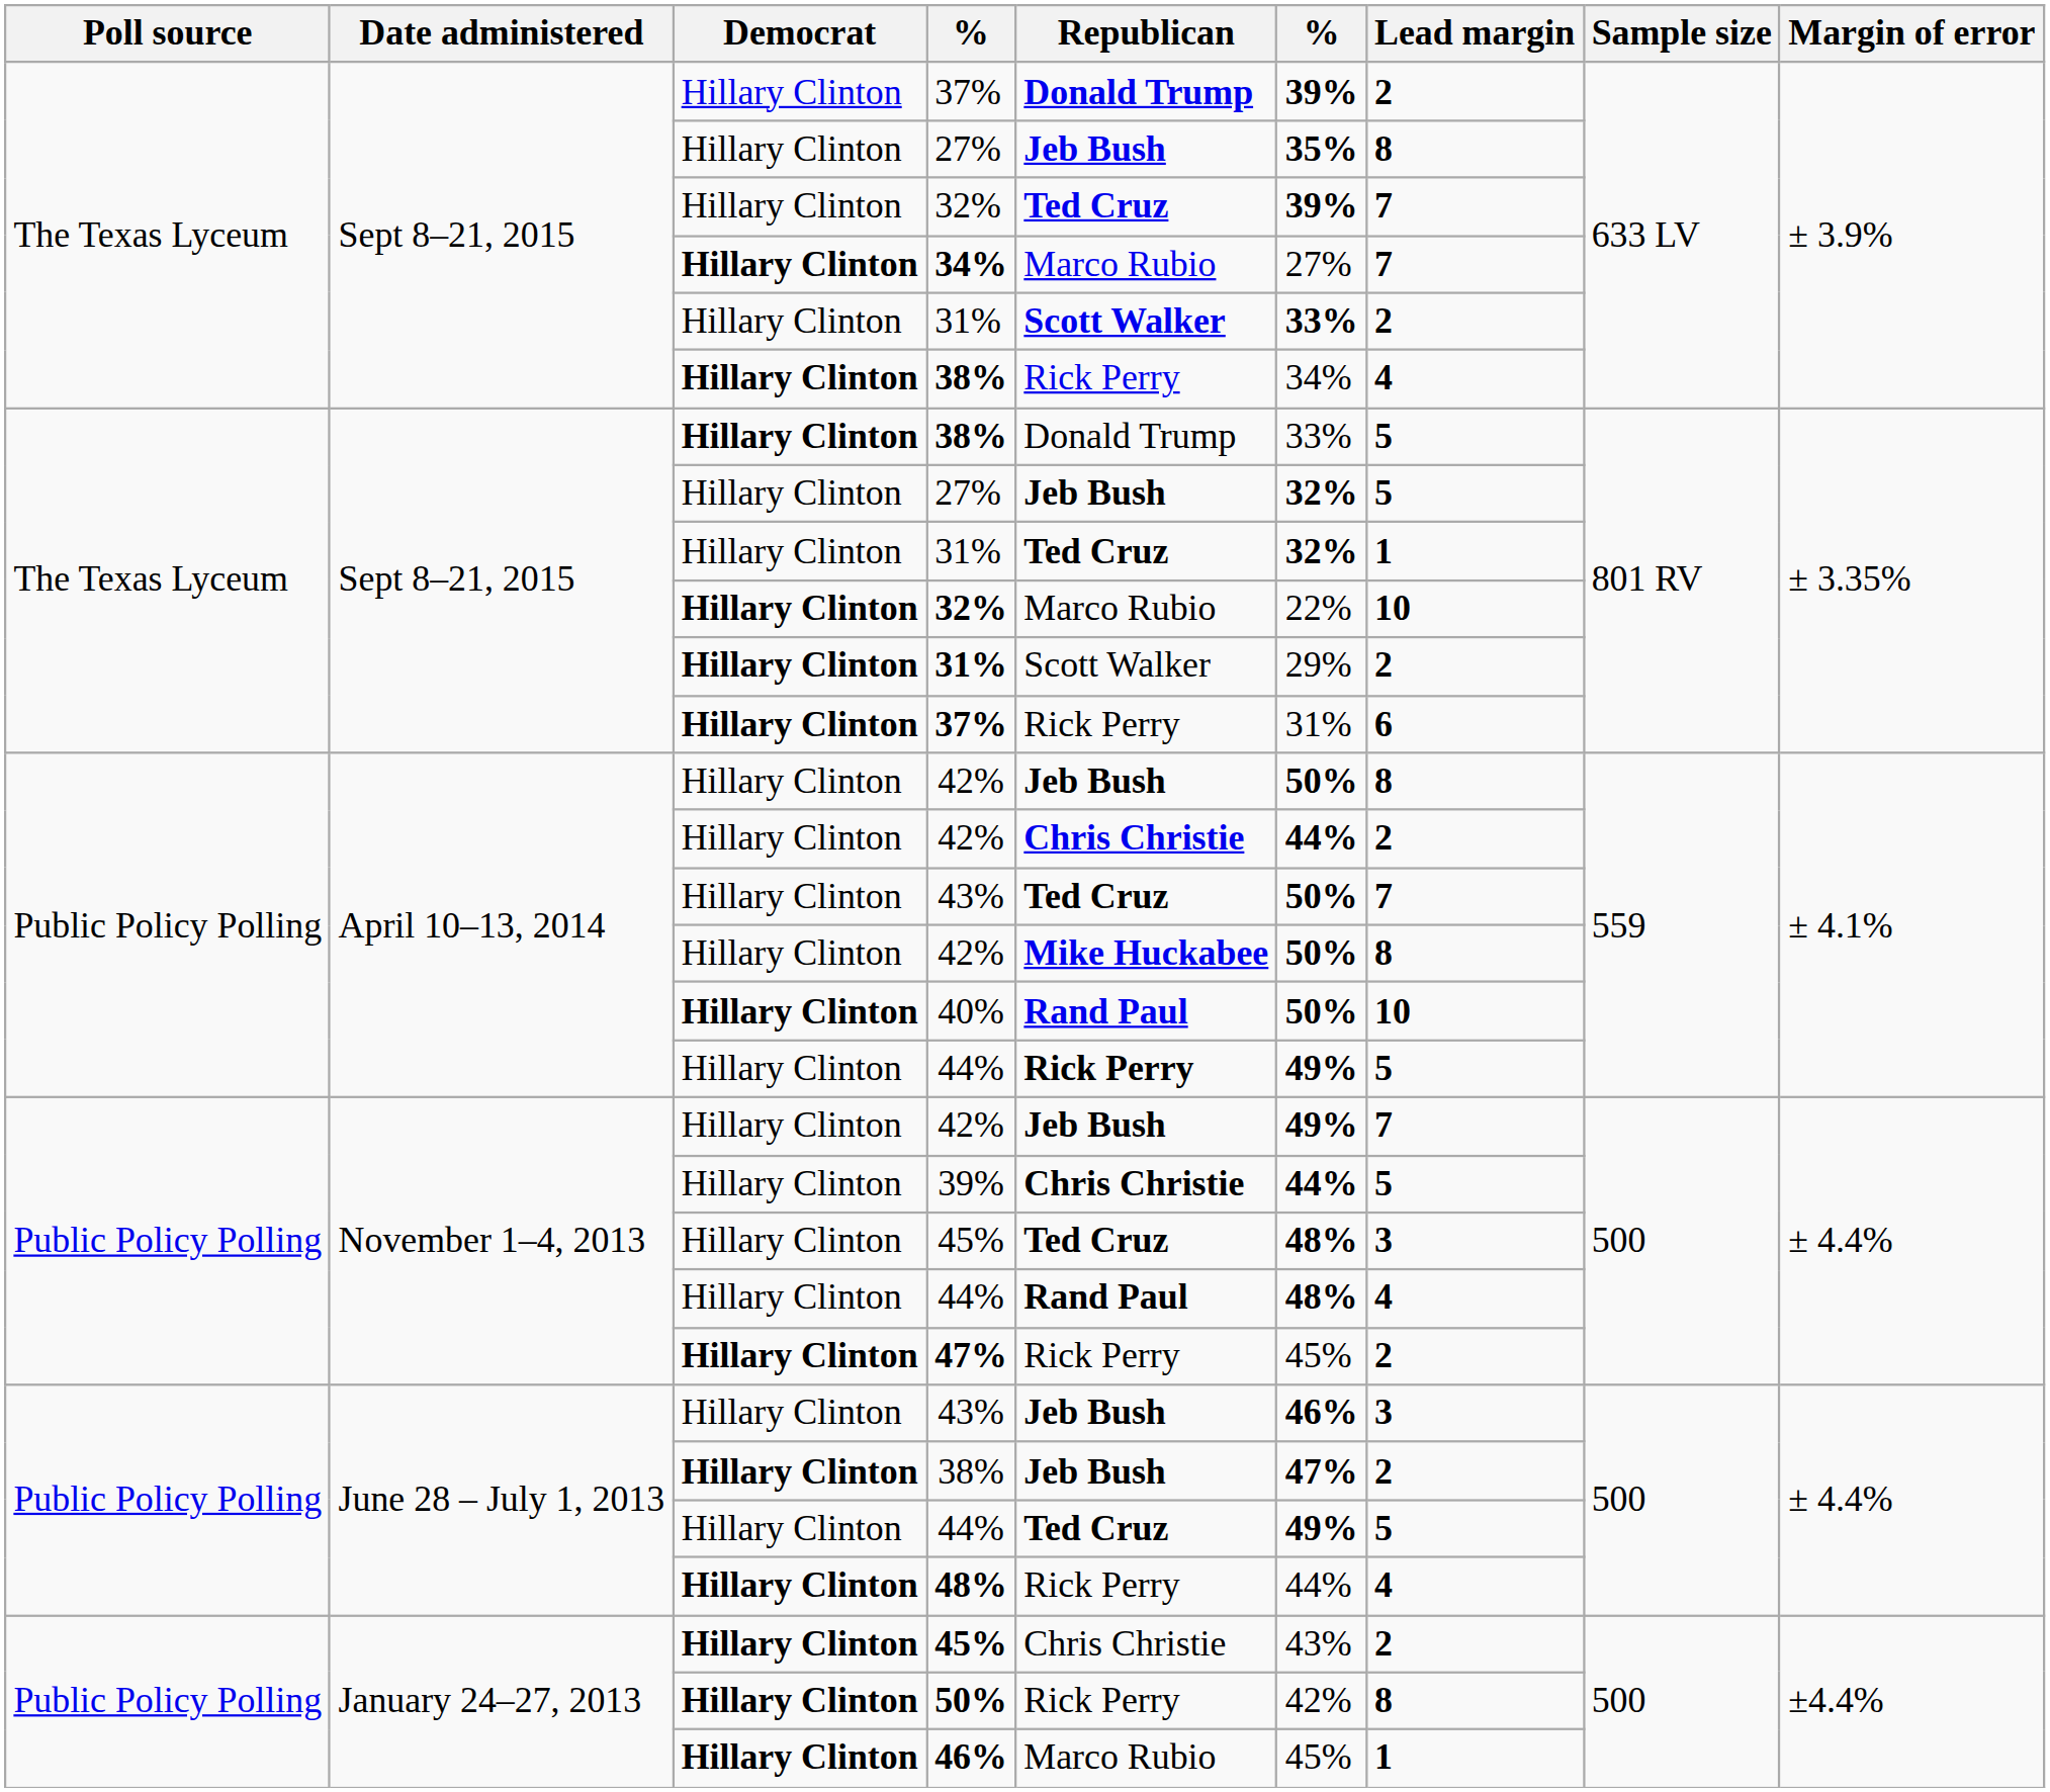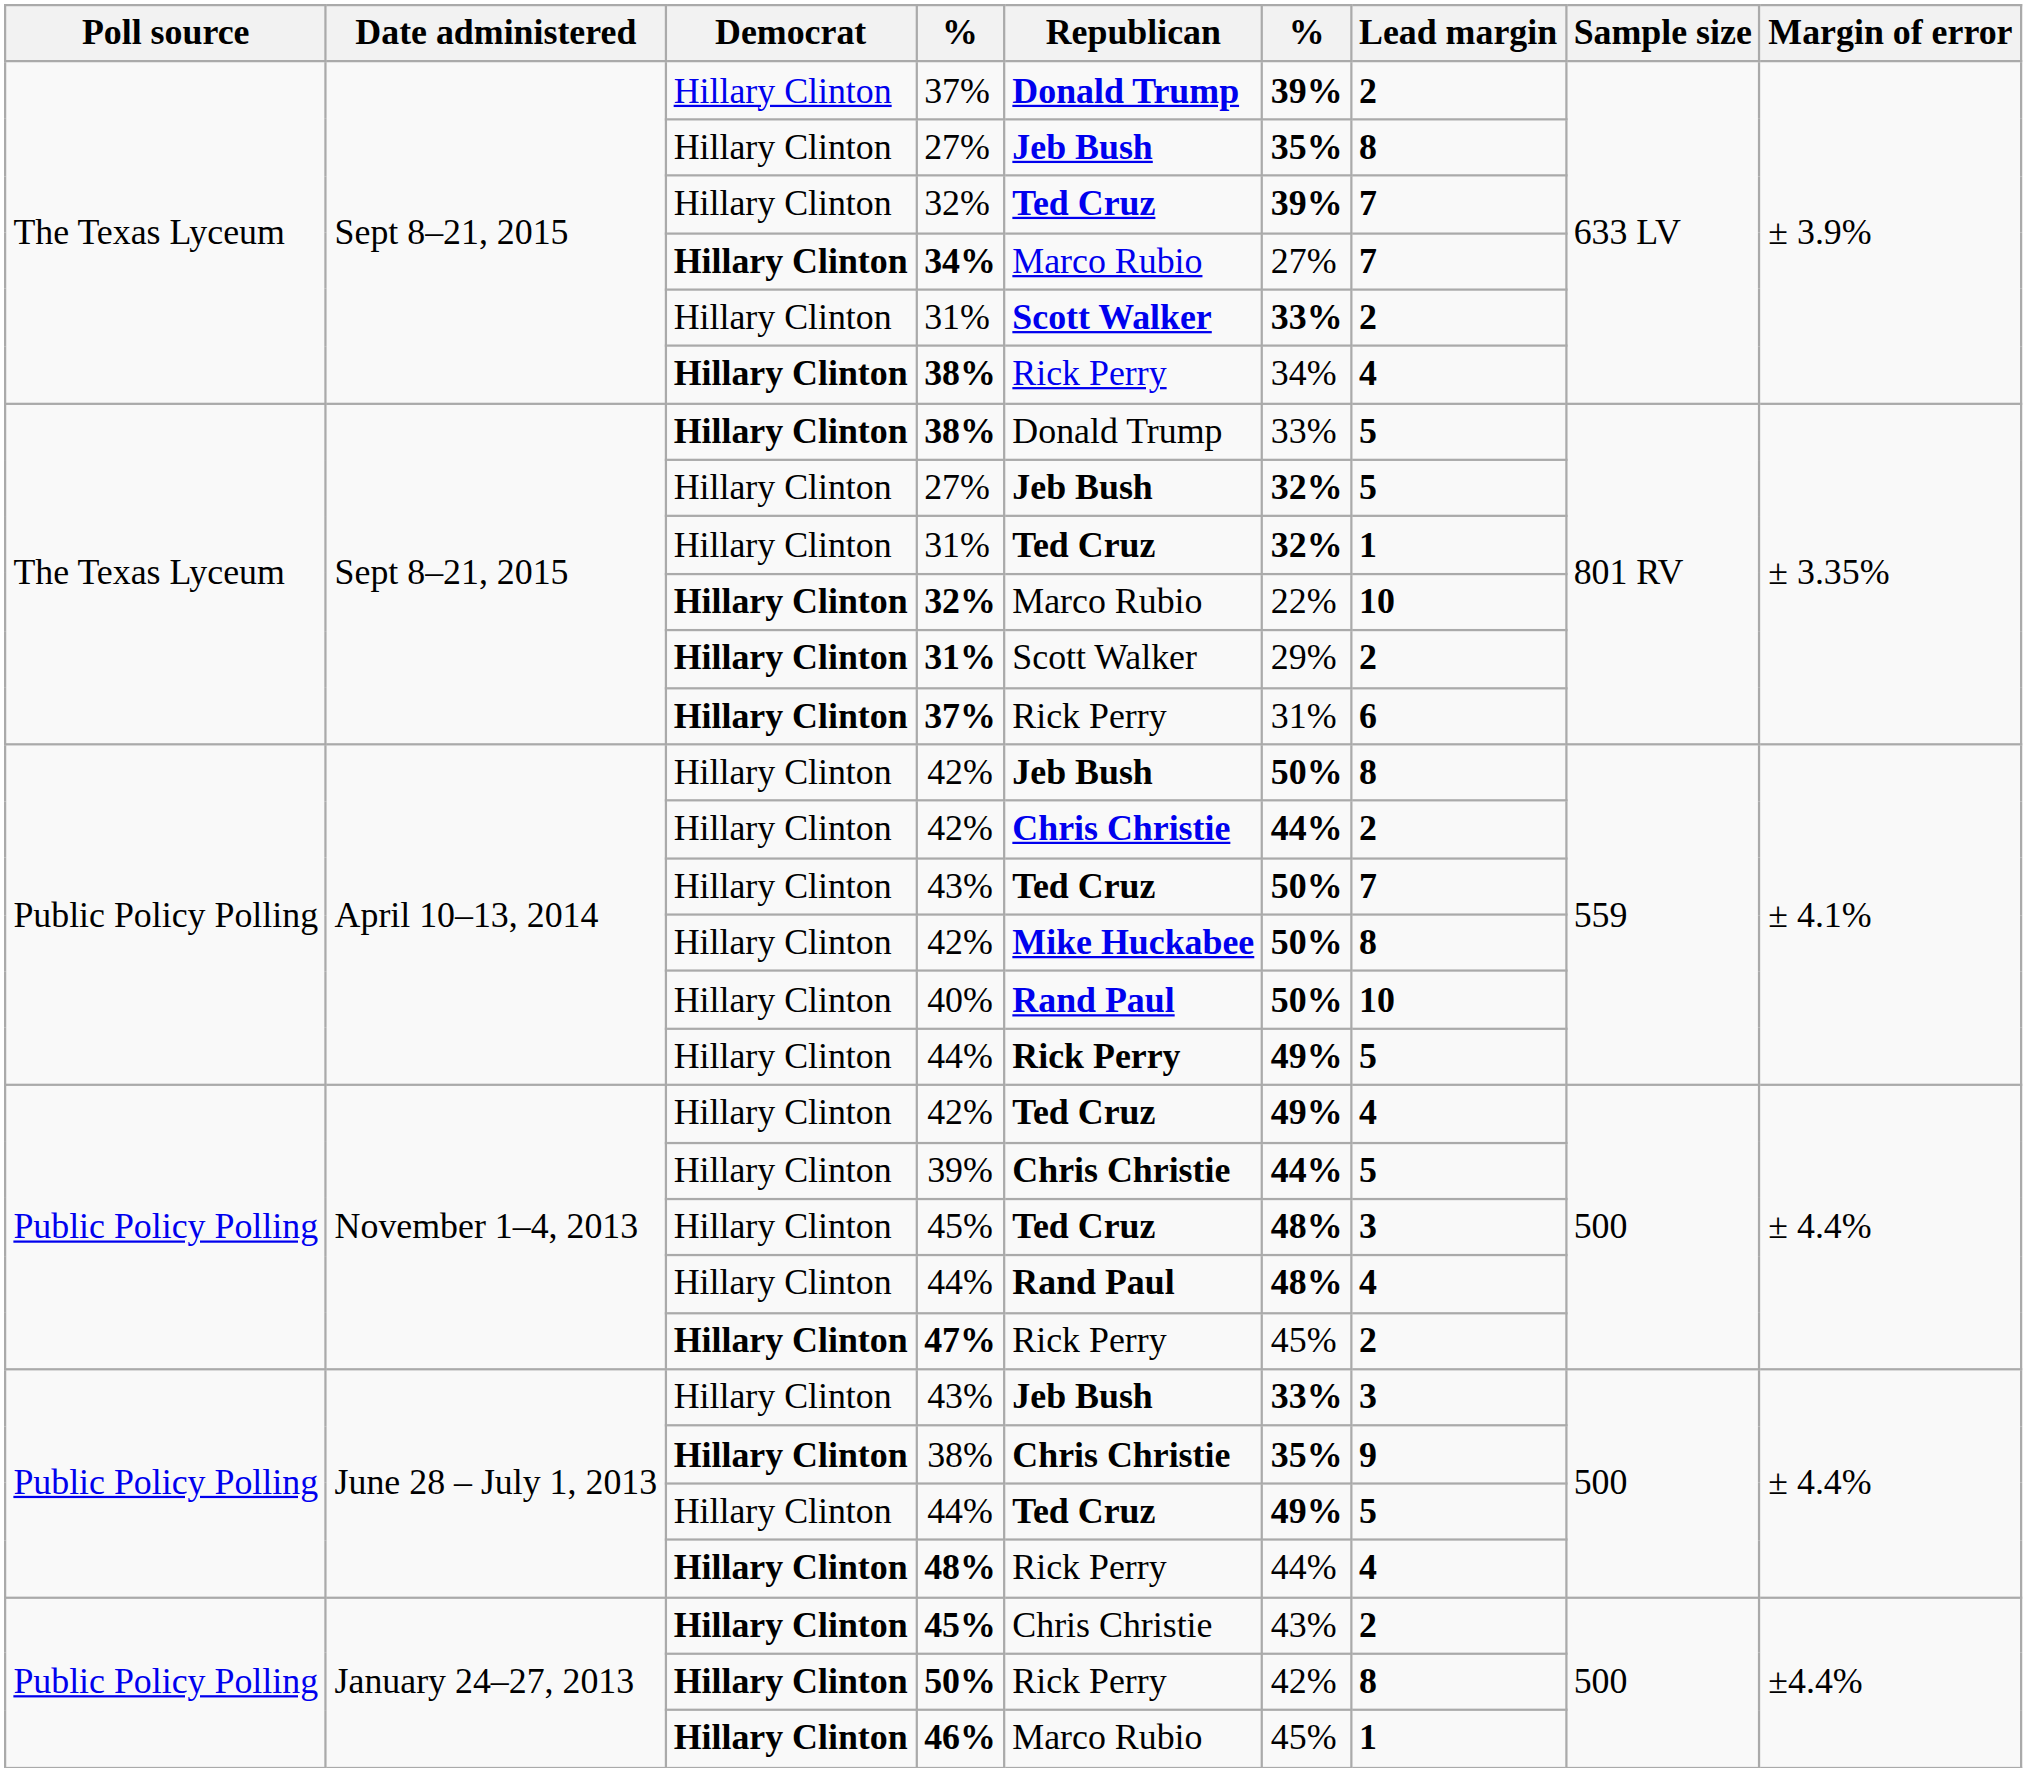40% | Democrat: bold -> normal
November 1–4, 2013 / 42% | Republican: Jeb Bush -> Ted Cruz
November 1–4, 2013 / 42% | Lead margin: 7 -> 4
June 28 – July 1, 2013 / 43% | column 6: 46% -> 33%
June 28 – July 1, 2013 / 38% | Republican: Jeb Bush -> Chris Christie
June 28 – July 1, 2013 / 38% | column 6: 47% -> 35%
June 28 – July 1, 2013 / 38% | Lead margin: 2 -> 9
